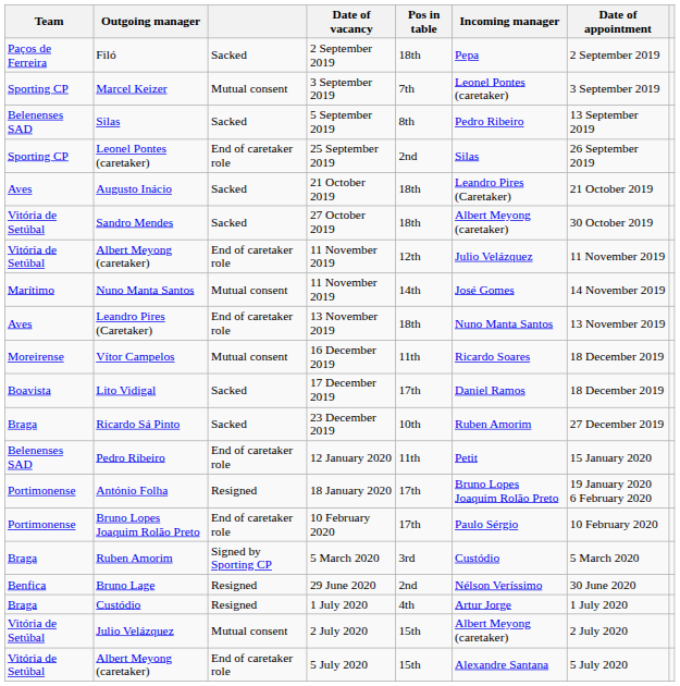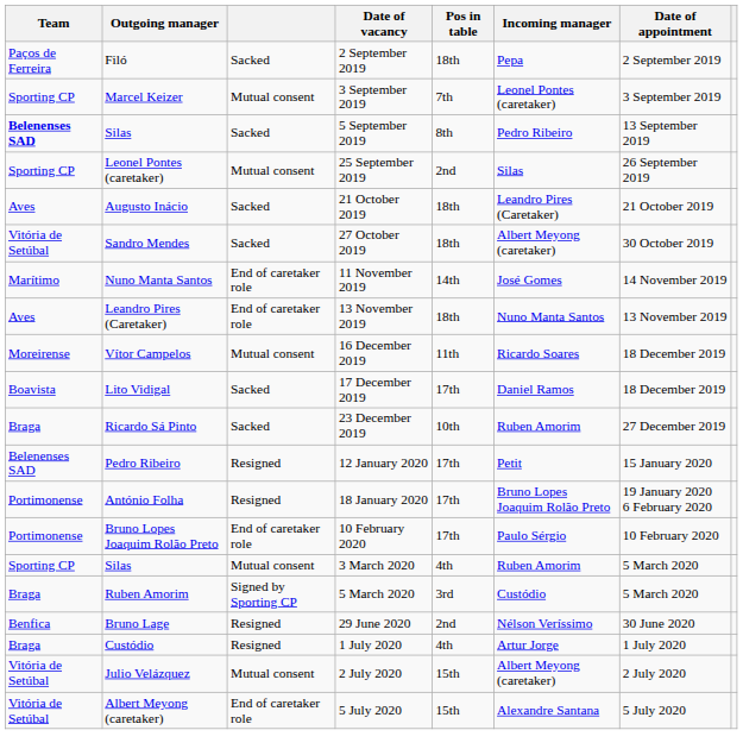5 September 2019 | Team: normal -> bold
25 September 2019 | column 3: End of caretaker role -> Mutual consent
- row: Vitória de Setúbal | Albert Meyong (caretaker) | End of caretaker role | 11 November 2019 | 12th | Julio Velázquez | 11 November 2019
Nuno Manta Santos / 11 November 2019 | column 3: Mutual consent -> End of caretaker role
12 January 2020 | column 3: End of caretaker role -> Resigned
12 January 2020 | Pos in table: 11th -> 17th
+ row: Sporting CP | Silas | Mutual consent | 3 March 2020 | 4th | Ruben Amorim | 5 March 2020
